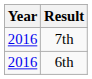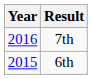6th | Year: 2016 -> 2015
